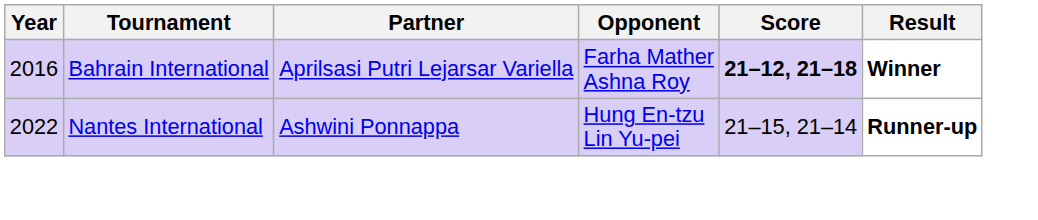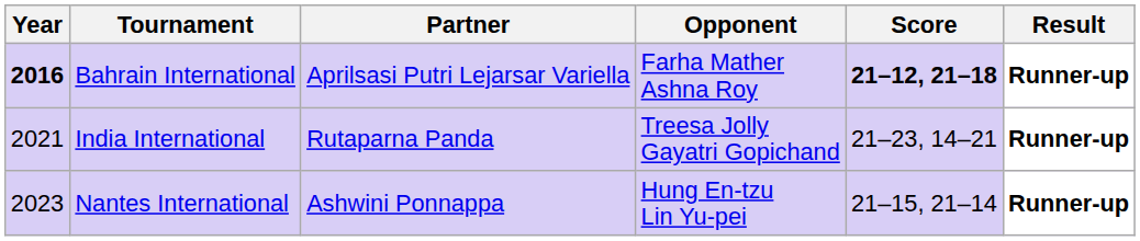Bahrain International | Year: normal -> bold
Bahrain International | Result: Winner -> Runner-up
+ row: 2021 | India International | Rutaparna Panda | Treesa Jolly Gayatri Gopichand | 21–23, 14–21 | Runner-up
Nantes International | Year: 2022 -> 2023
